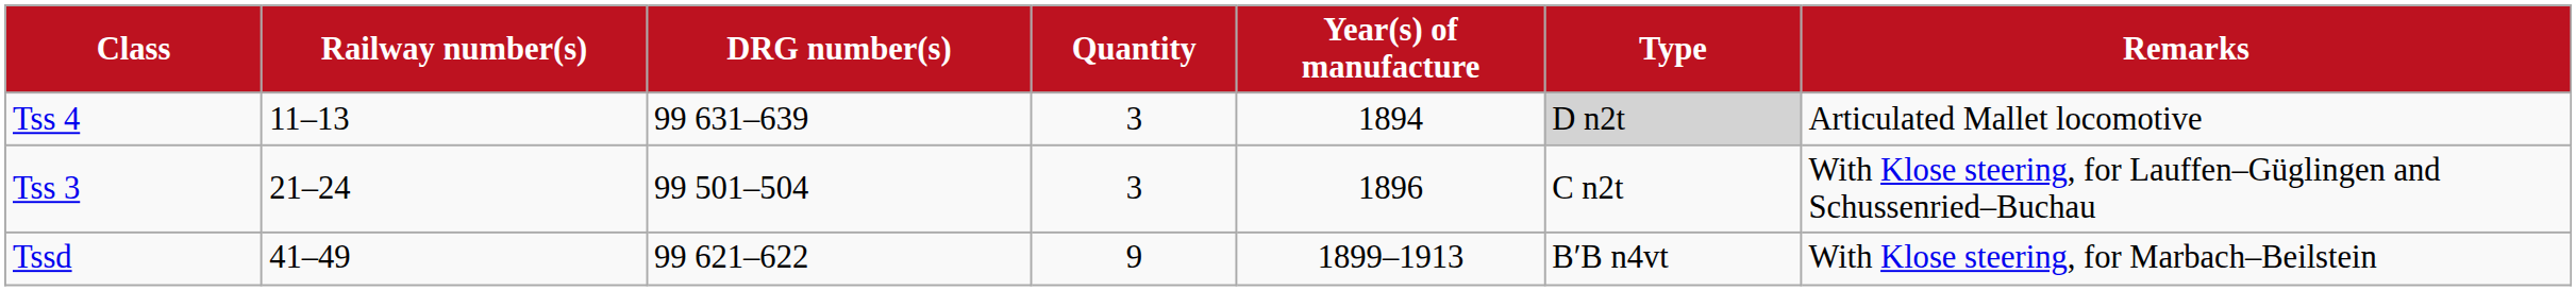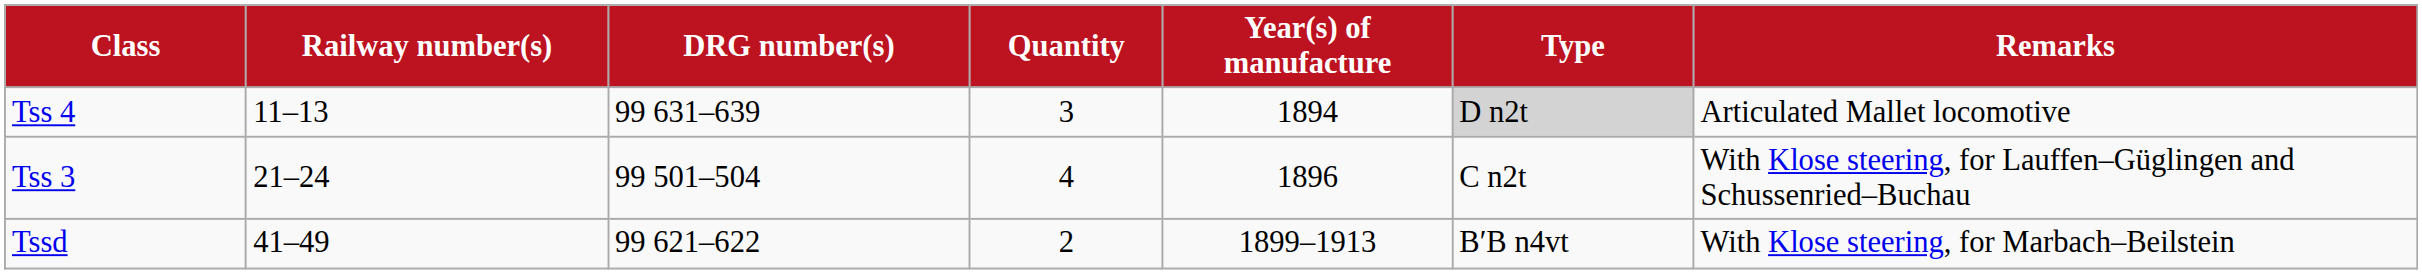Tss 3 | Quantity: 3 -> 4
Tssd | Quantity: 9 -> 2
